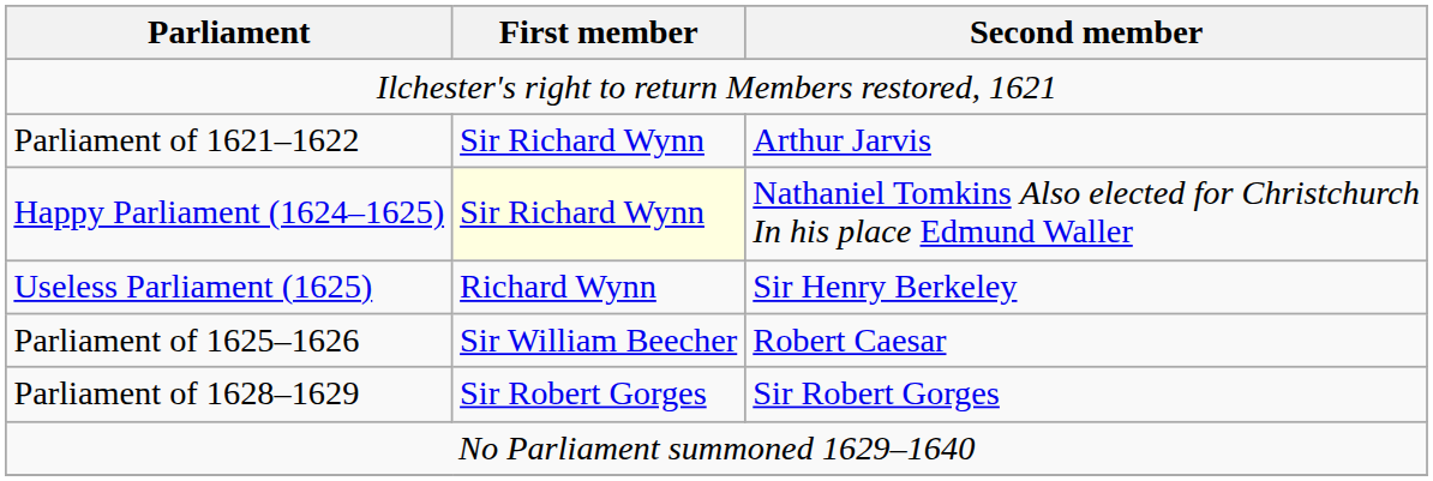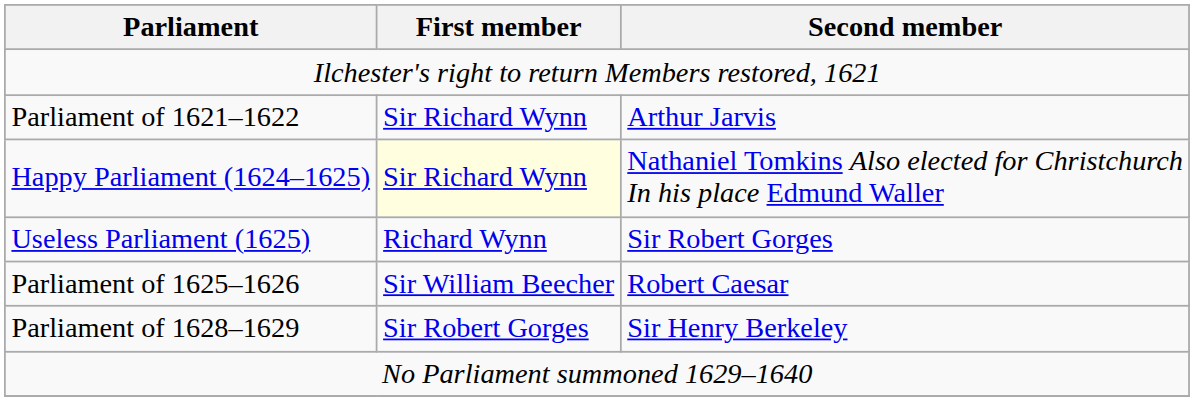Useless Parliament (1625) | Second member: Sir Henry Berkeley -> Sir Robert Gorges
Parliament of 1628–1629 | Second member: Sir Robert Gorges -> Sir Henry Berkeley
